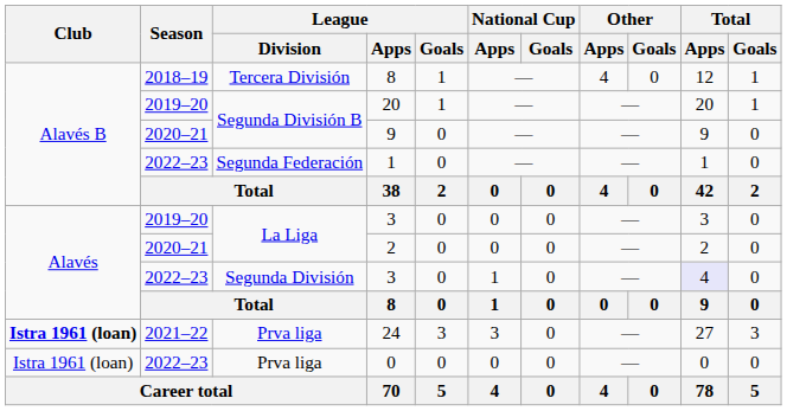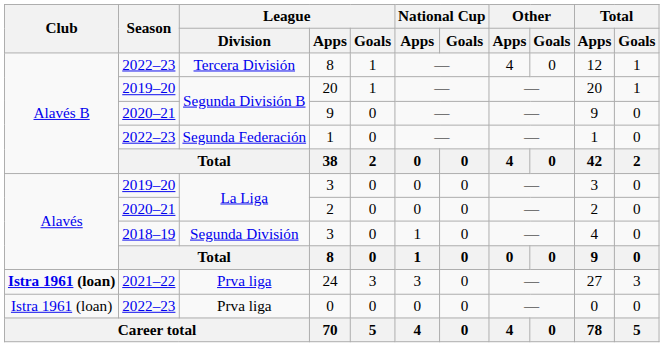Tercera División / 8 | Season: 2018–19 -> 2022–23
Segunda División / 3 | Season: 2022–23 -> 2018–19
Segunda División / 3 | Total / Apps: lavender background -> no background
